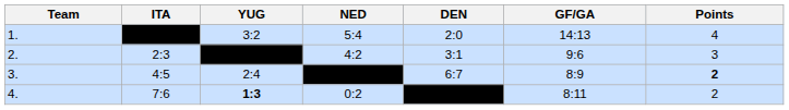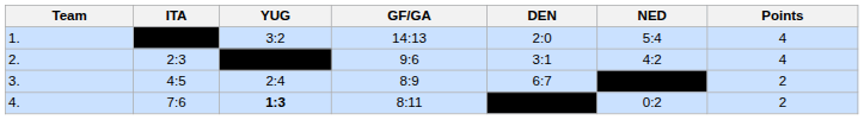columns swapped: NED <-> GF/GA
2. | Points: 3 -> 4
3. | Points: bold -> normal
